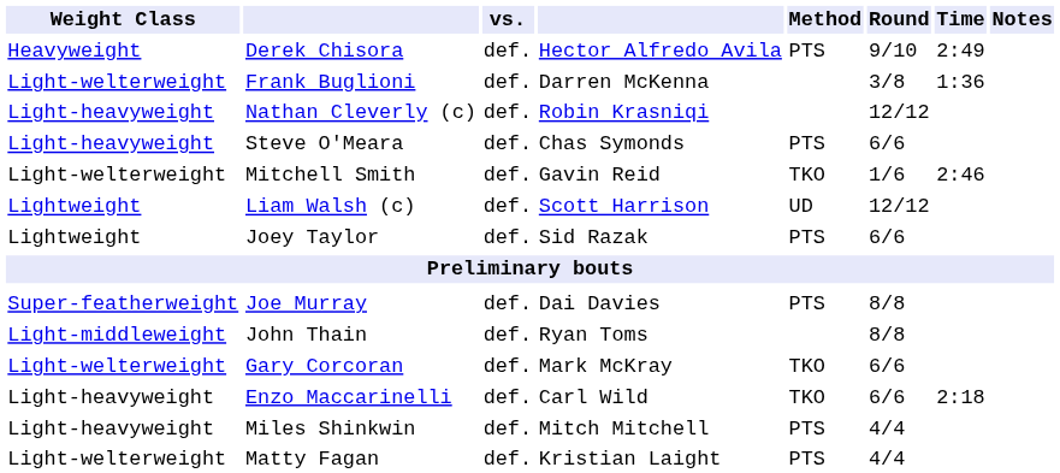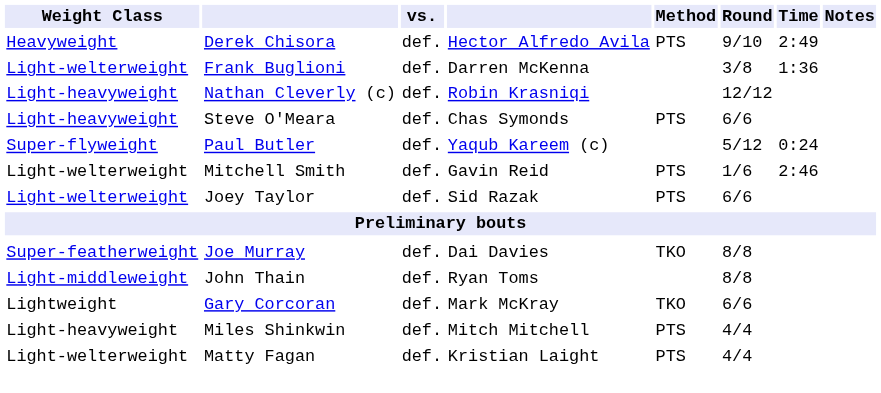+ row: Super-flyweight | Paul Butler | def. | Yaqub Kareem (c) | 5/12 | 0:24
Mitchell Smith | Method: TKO -> PTS
- row: Lightweight | Liam Walsh (c) | def. | Scott Harrison | UD | 12/12
Joey Taylor | Weight Class: Lightweight -> Light-welterweight
Joe Murray | Method: PTS -> TKO
Gary Corcoran | Weight Class: Light-welterweight -> Lightweight
- row: Light-heavyweight | Enzo Maccarinelli | def. | Carl Wild | TKO | 6/6 | 2:18
